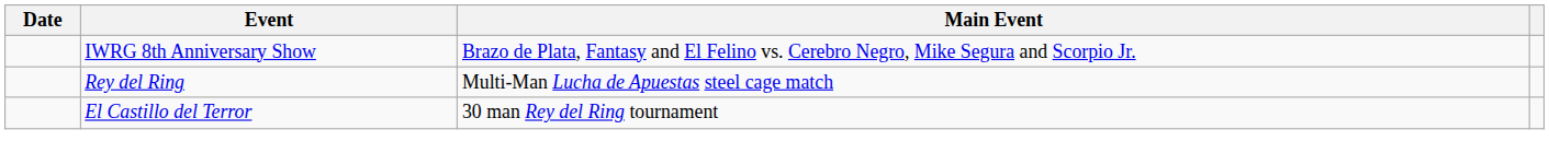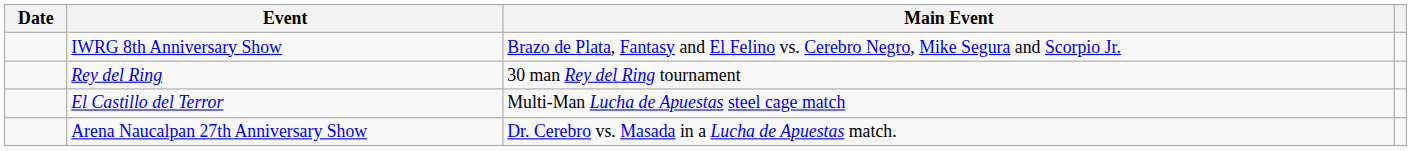Rey del Ring | Main Event: Multi-Man Lucha de Apuestas steel cage match -> 30 man Rey del Ring tournament
El Castillo del Terror | Main Event: 30 man Rey del Ring tournament -> Multi-Man Lucha de Apuestas steel cage match
+ row: Arena Naucalpan 27th Anniversary Show | Dr. Cerebro vs. Masada in a Lucha de Apuestas match.
